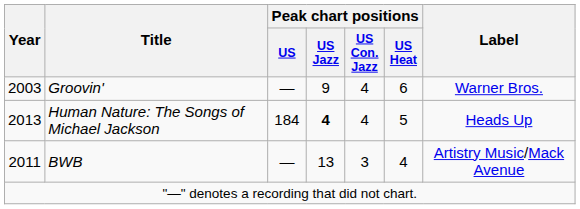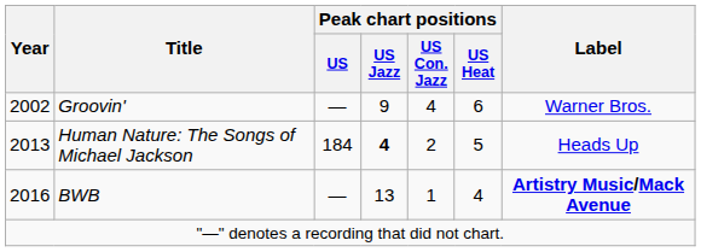Groovin' | Year: 2003 -> 2002
Human Nature: The Songs of Michael Jackson | Peak chart positions / US Con. Jazz: 4 -> 2
BWB | Year: 2011 -> 2016
BWB | Peak chart positions / US Con. Jazz: 3 -> 1
BWB | Label: normal -> bold
